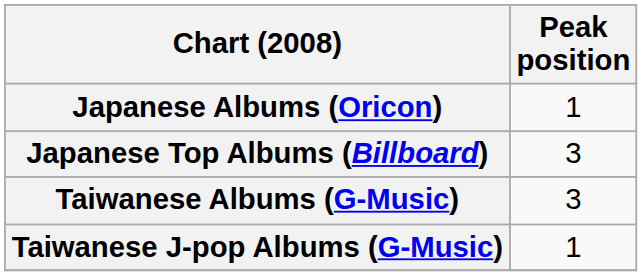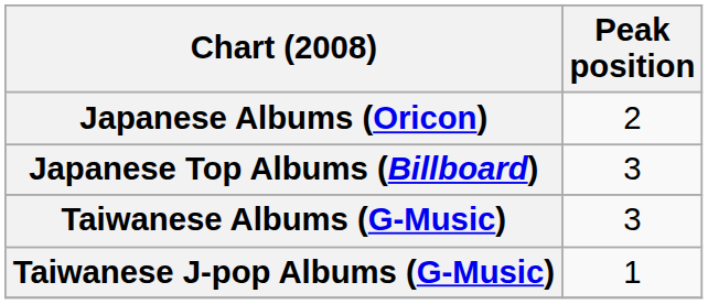Japanese Albums (Oricon) | Peak position: 1 -> 2
